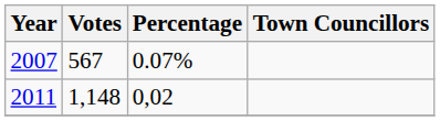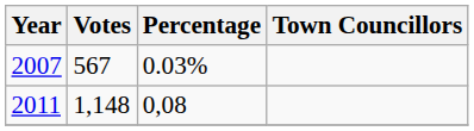2007 | Percentage: 0.07% -> 0.03%
2011 | Percentage: 0,02 -> 0,08
